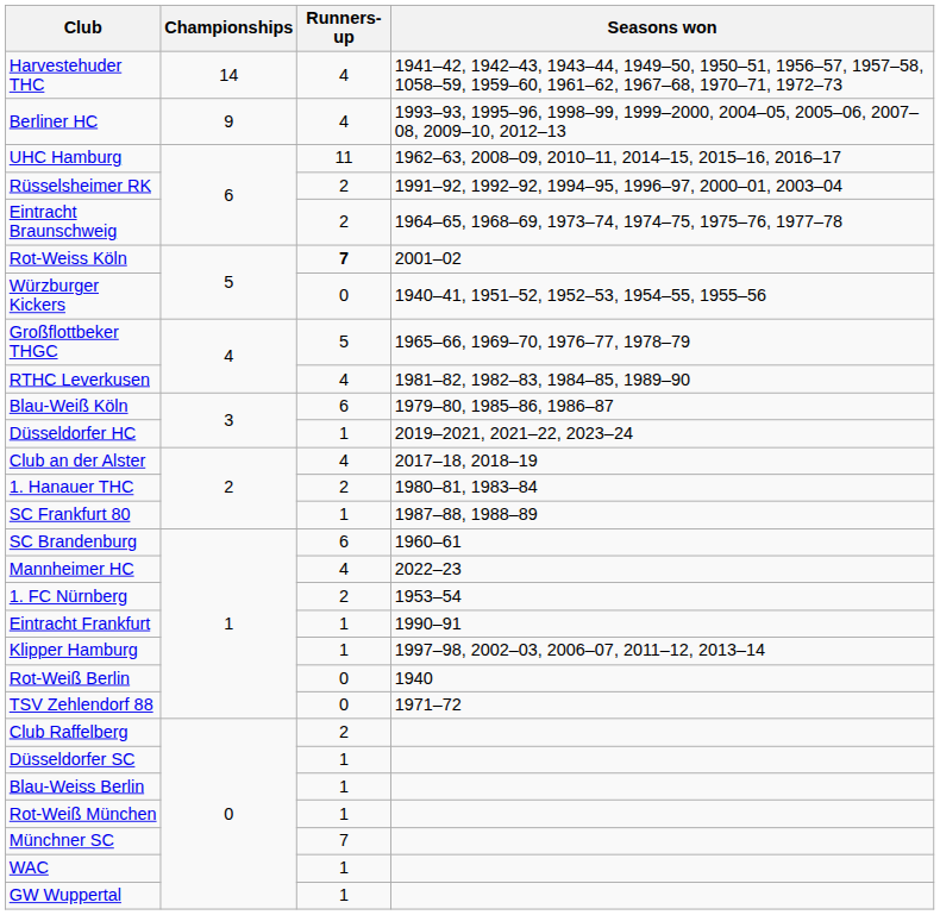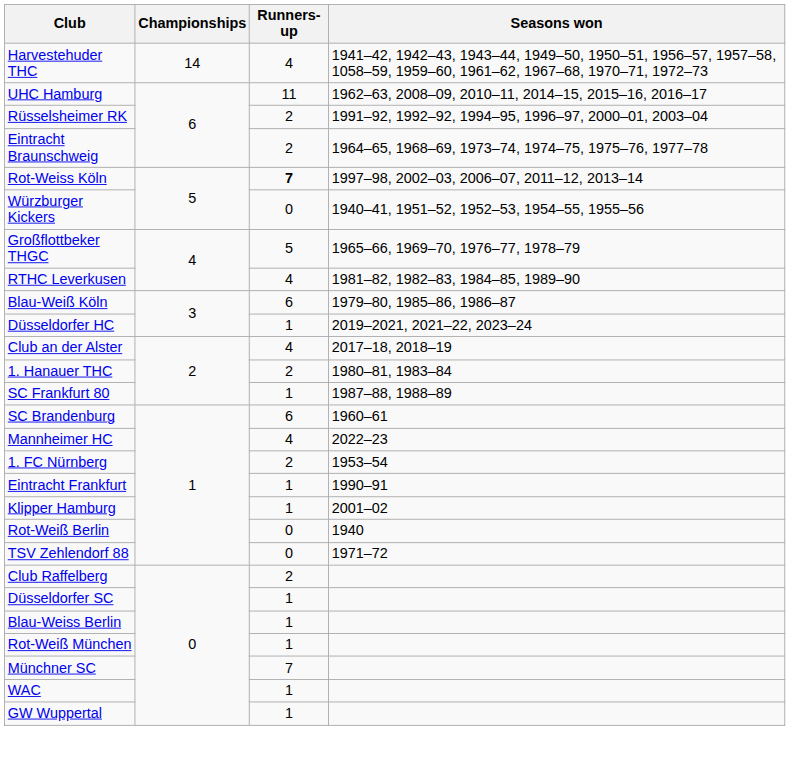- row: Berliner HC | 9 | 4 | 1993–93, 1995–96, 1998–99, 1999–2000, 2004–05, 2005–06, 2007–08, 2009–10, 2012–13
Rot-Weiss Köln | Seasons won: 2001–02 -> 1997–98, 2002–03, 2006–07, 2011–12, 2013–14
Klipper Hamburg | Seasons won: 1997–98, 2002–03, 2006–07, 2011–12, 2013–14 -> 2001–02
